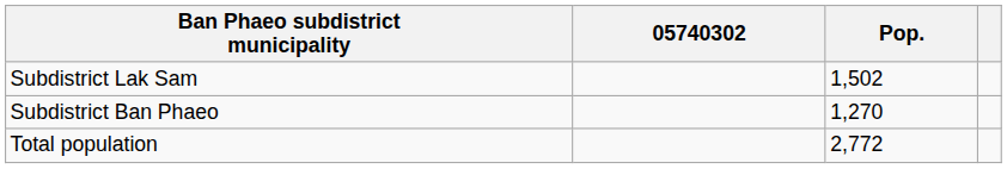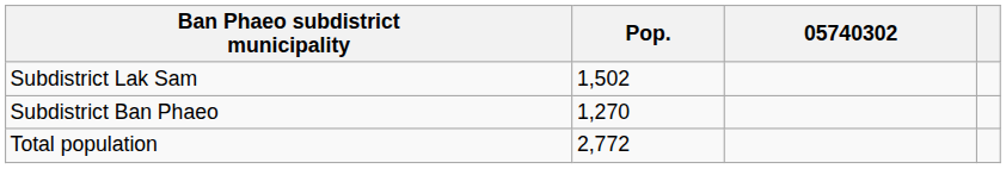columns swapped: Pop. <-> 05740302
